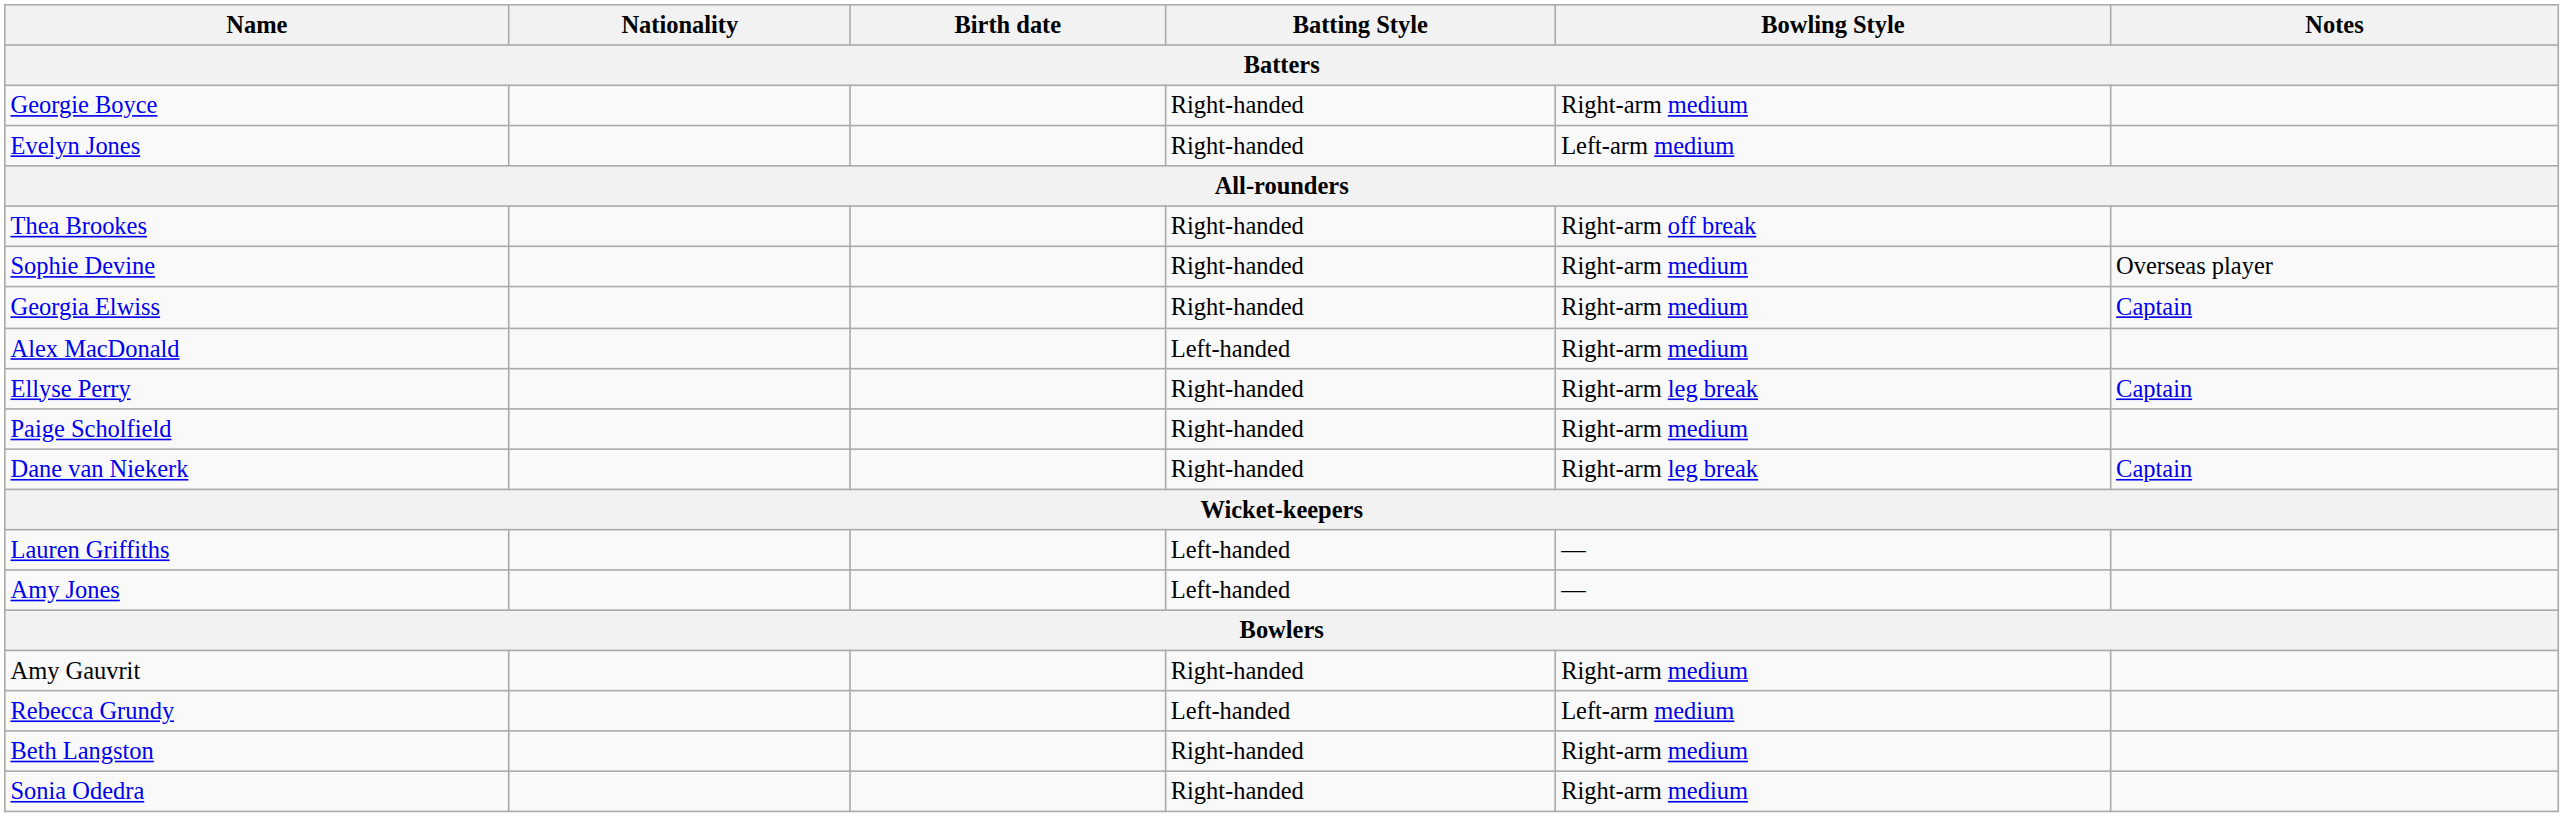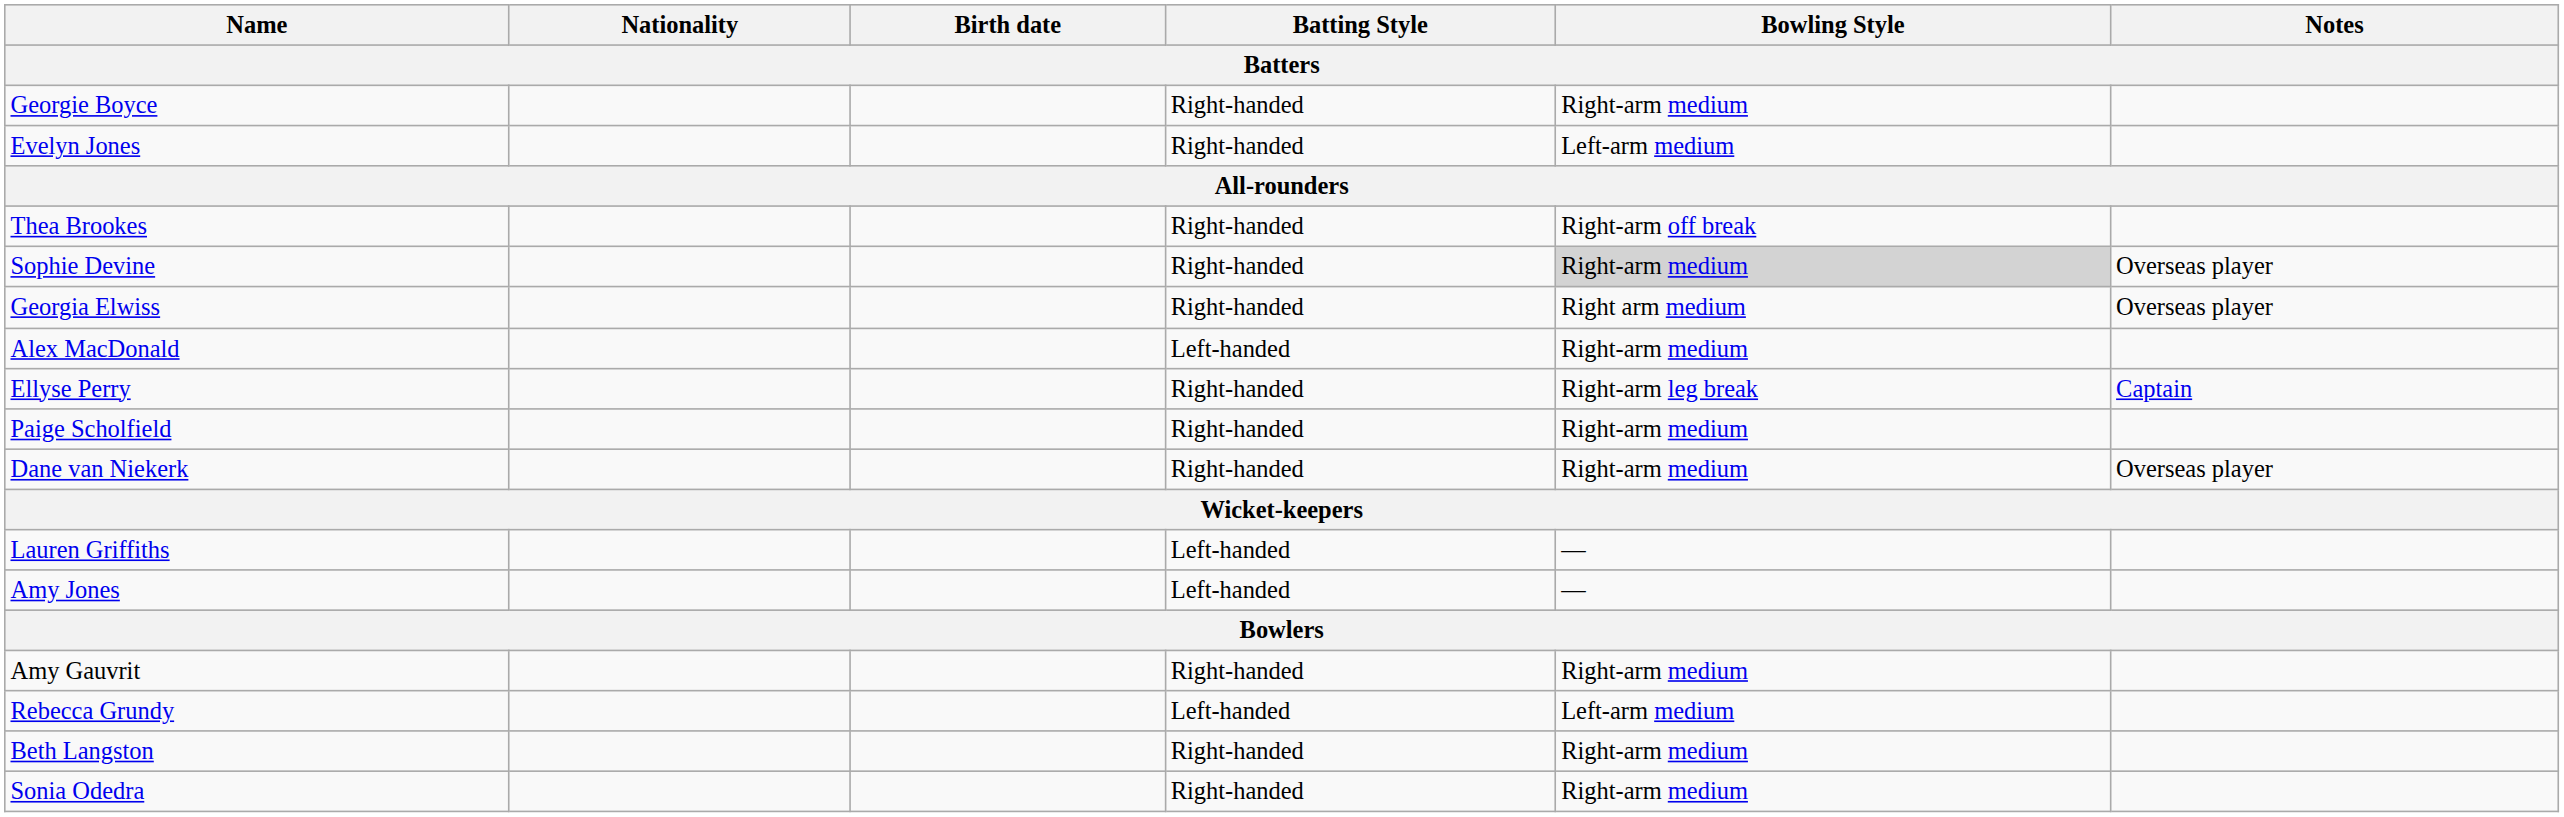Sophie Devine | Bowling Style: no background -> lightgrey background
Georgia Elwiss | Bowling Style: Right-arm medium -> Right arm medium
Georgia Elwiss | Notes: Captain -> Overseas player
Dane van Niekerk | Bowling Style: Right-arm leg break -> Right-arm medium
Dane van Niekerk | Notes: Captain -> Overseas player
